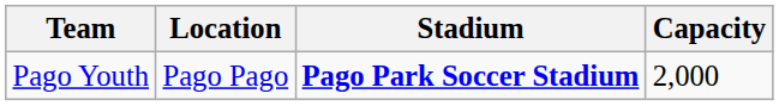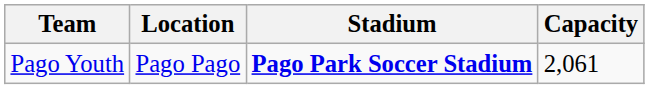Pago Youth | Capacity: 2,000 -> 2,061
